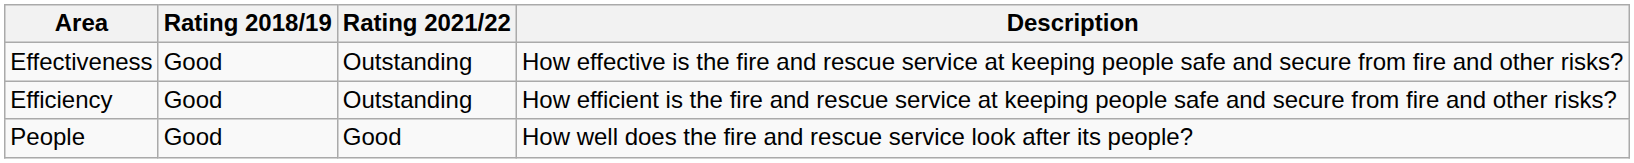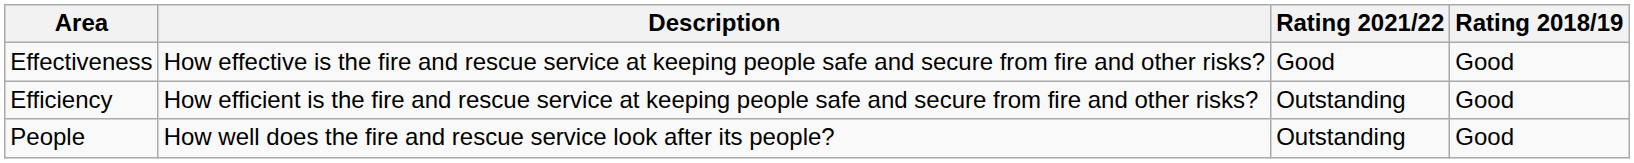columns swapped: Rating 2018/19 <-> Description
Effectiveness | Rating 2021/22: Outstanding -> Good
People | Rating 2021/22: Good -> Outstanding
